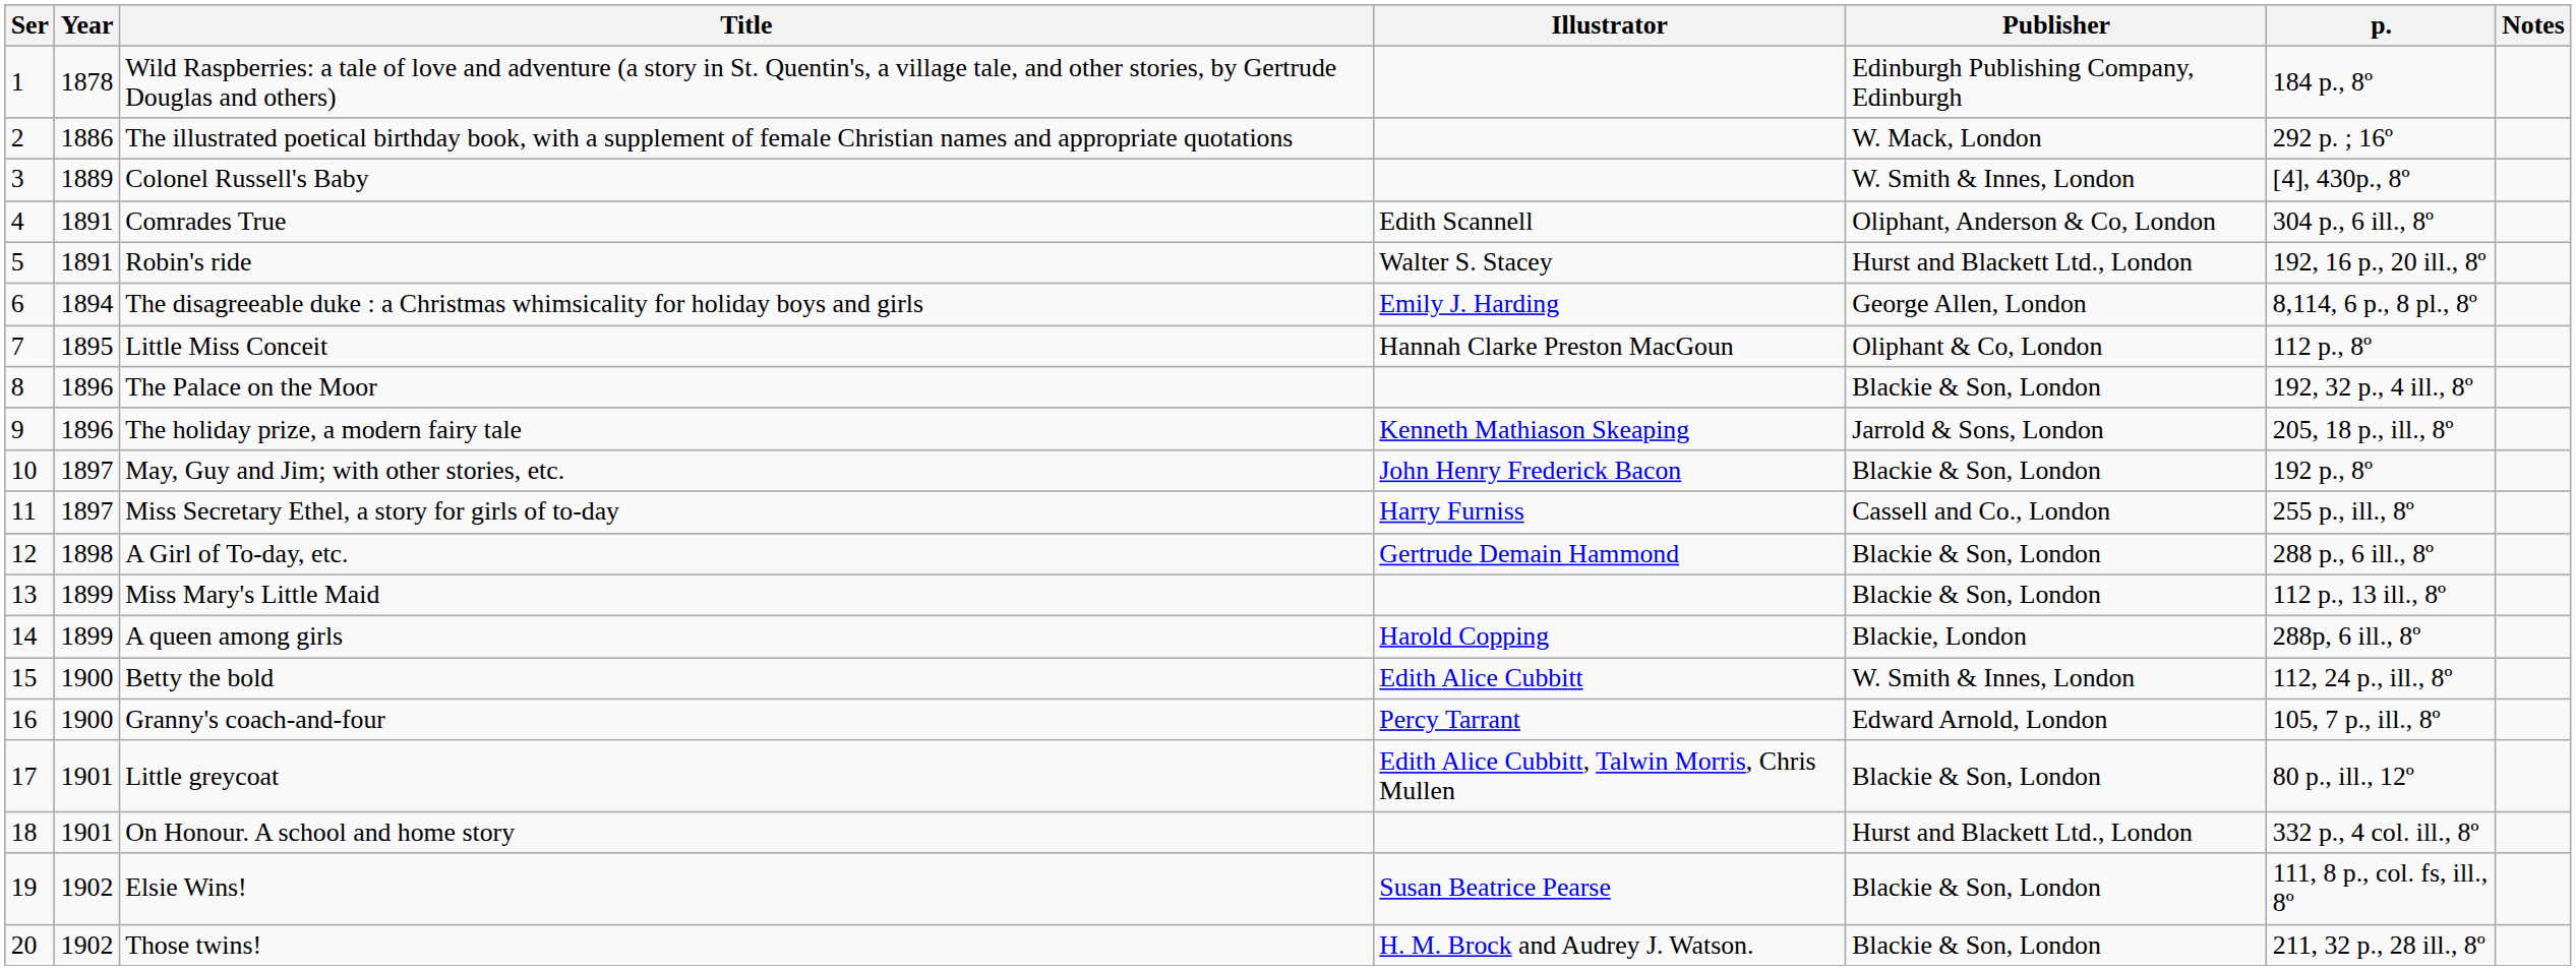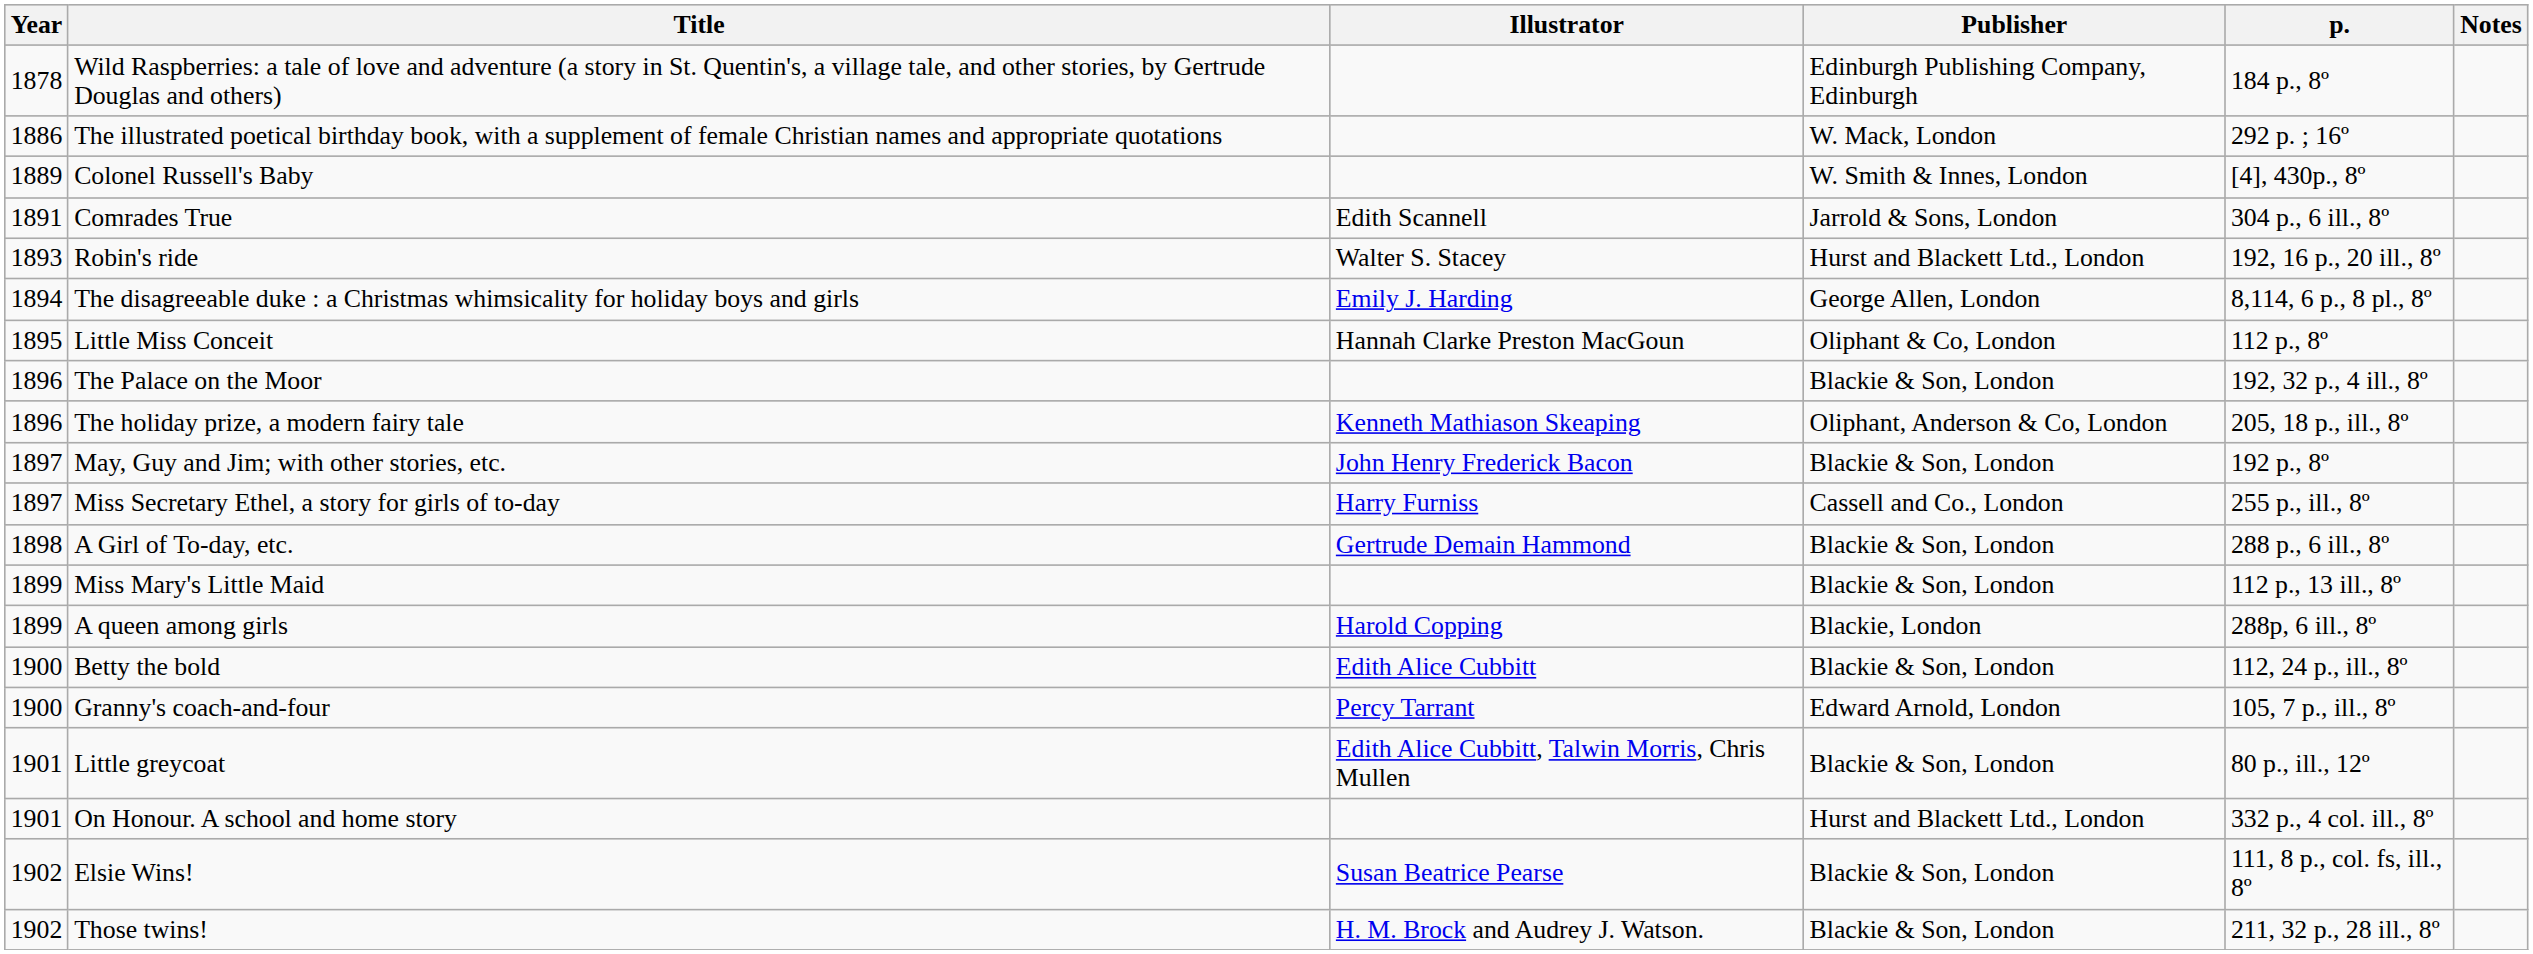- column: Ser | 1 | 2 | 3 | 4 | 5 | 6 | 7 | 8 | 9 | 10 | 11 | 12 | 13 | 14 | 15 | 16 | 17 | 18 | 19 | 20
Comrades True | Publisher: Oliphant, Anderson & Co, London -> Jarrold & Sons, London
Robin's ride | Year: 1891 -> 1893
The holiday prize, a modern fairy tale | Publisher: Jarrold & Sons, London -> Oliphant, Anderson & Co, London
Betty the bold | Publisher: W. Smith & Innes, London -> Blackie & Son, London
